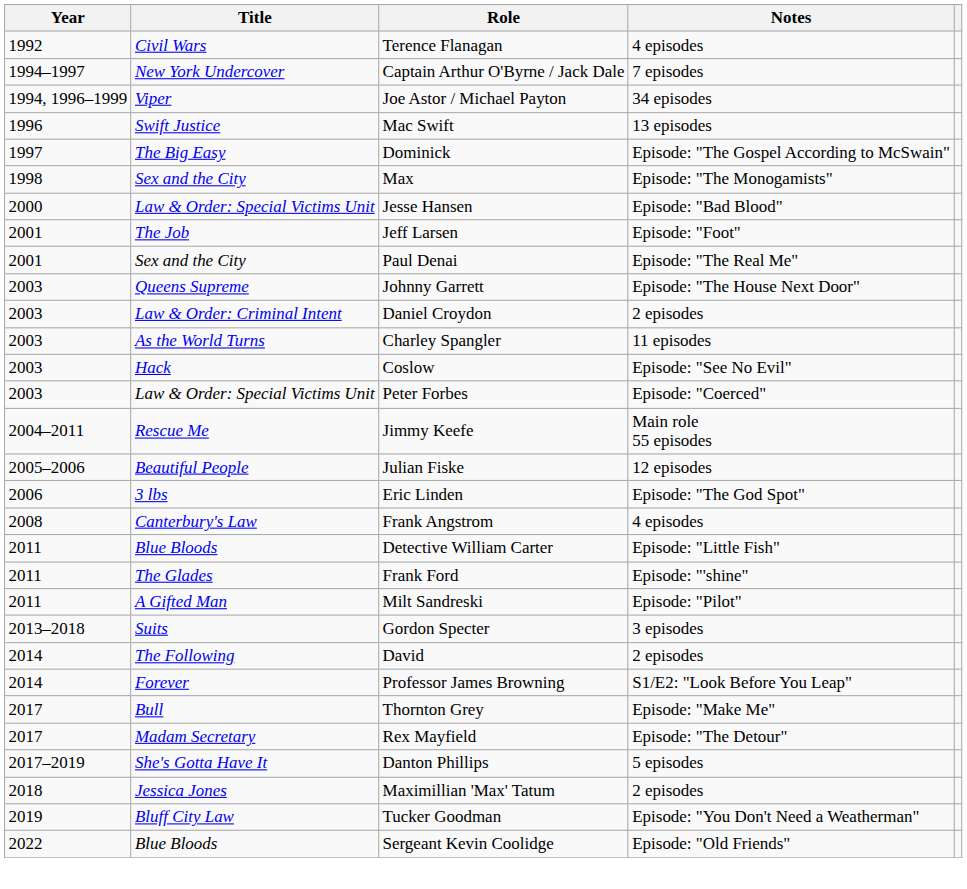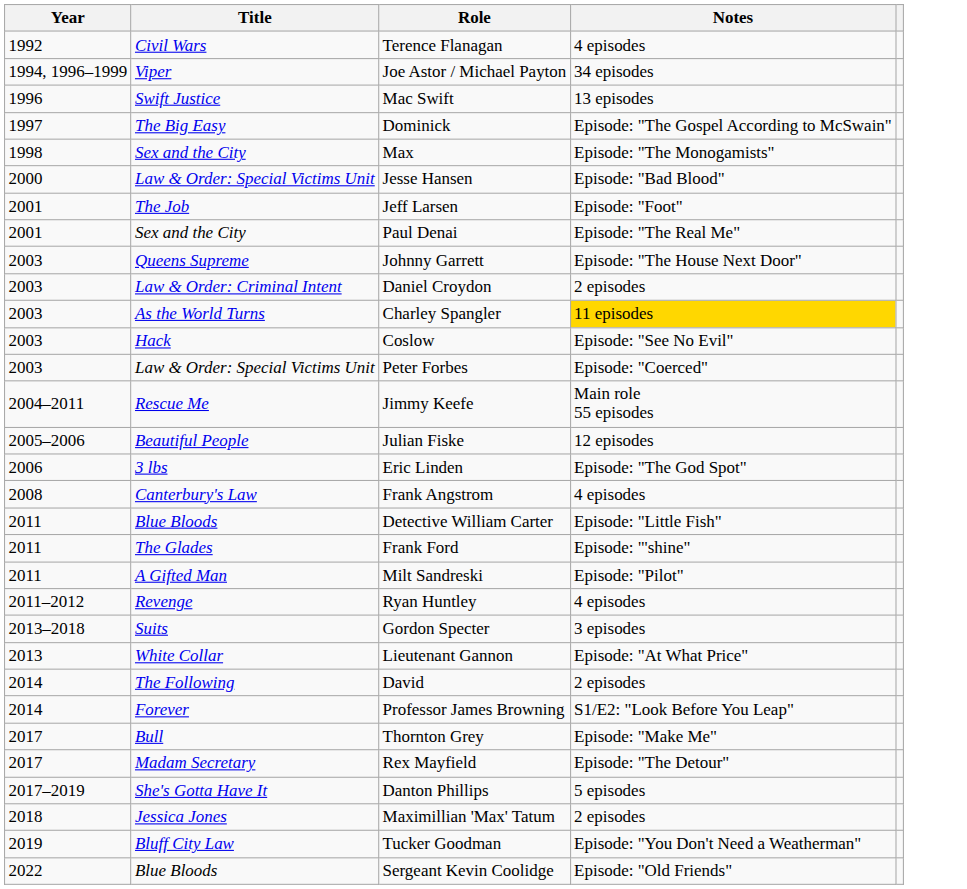- row: 1994–1997 | New York Undercover | Captain Arthur O'Byrne / Jack Dale | 7 episodes
Charley Spangler | Notes: no background -> gold background
+ row: 2011–2012 | Revenge | Ryan Huntley | 4 episodes
+ row: 2013 | White Collar | Lieutenant Gannon | Episode: "At What Price"
